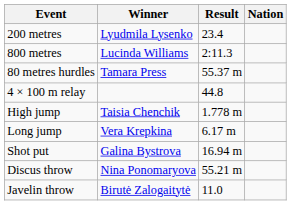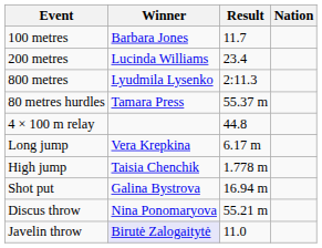+ row: 100 metres | Barbara Jones | 11.7
200 metres | Winner: Lyudmila Lysenko -> Lucinda Williams
800 metres | Winner: Lucinda Williams -> Lyudmila Lysenko
rows swapped: High jump <-> Long jump
Javelin throw | Winner: no background -> lavender background
